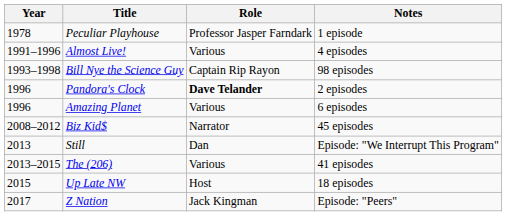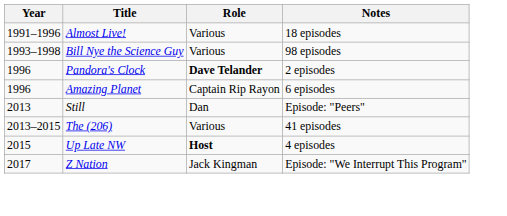- row: 1978 | Peculiar Playhouse | Professor Jasper Farndark | 1 episode
Almost Live! | Notes: 4 episodes -> 18 episodes
Bill Nye the Science Guy | Role: Captain Rip Rayon -> Various
Amazing Planet | Role: Various -> Captain Rip Rayon
- row: 2008–2012 | Biz Kid$ | Narrator | 45 episodes
Still | Notes: Episode: "We Interrupt This Program" -> Episode: "Peers"
Up Late NW | Role: normal -> bold
Up Late NW | Notes: 18 episodes -> 4 episodes
Z Nation | Notes: Episode: "Peers" -> Episode: "We Interrupt This Program"
